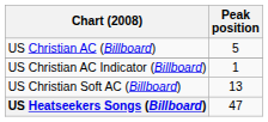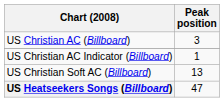US Christian AC (Billboard) | Peak position: 5 -> 3
